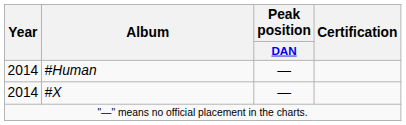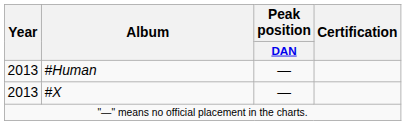#Human | Year: 2014 -> 2013
#X | Year: 2014 -> 2013
